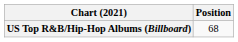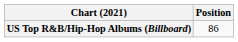US Top R&B/Hip-Hop Albums (Billboard) | Position: 68 -> 86
